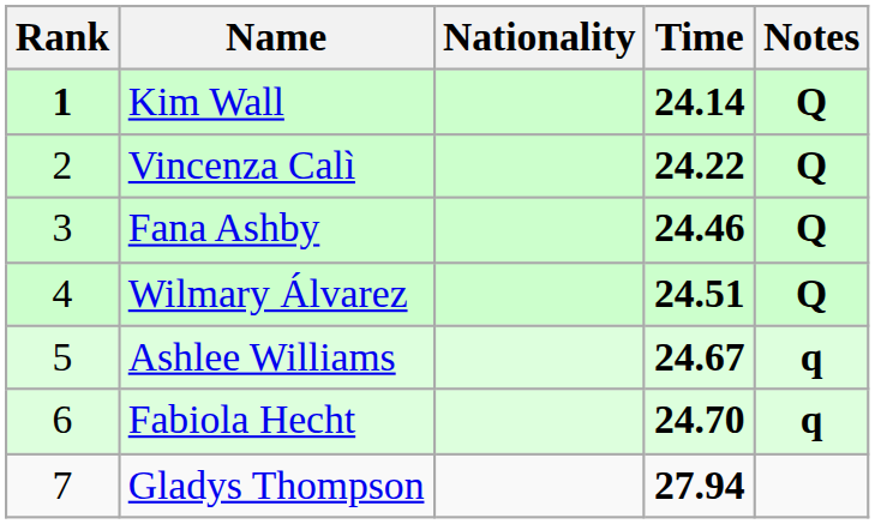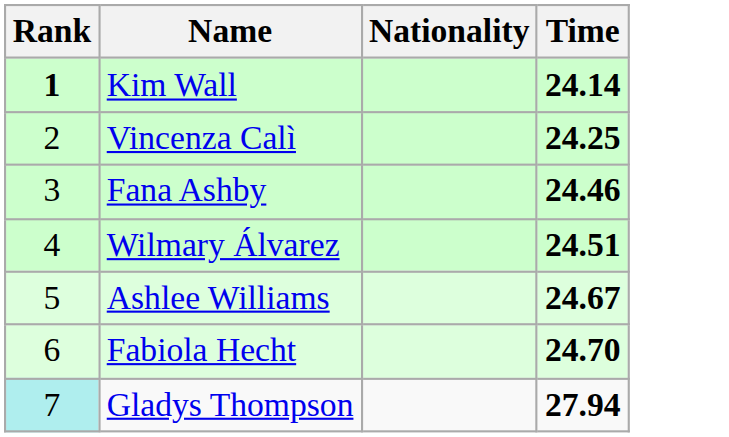- column: Notes | Q | Q | Q | Q | q | q
Vincenza Calì | Time: 24.22 -> 24.25
Gladys Thompson | Rank: no background -> paleturquoise background
